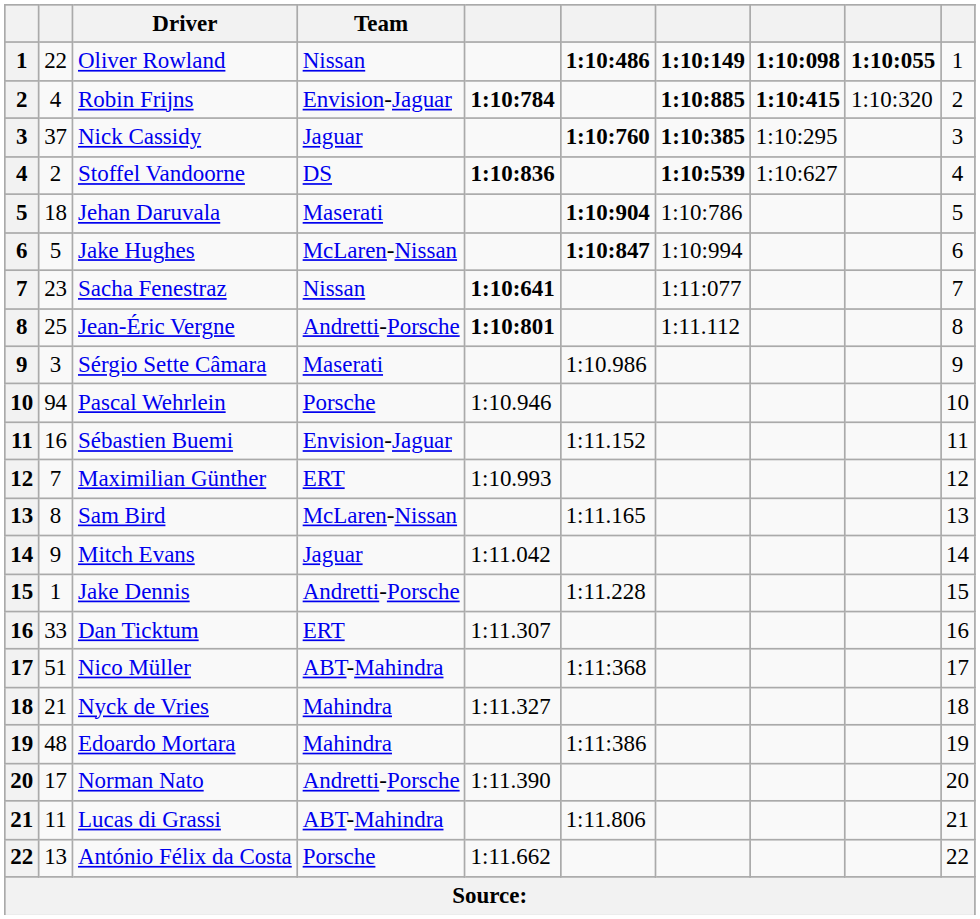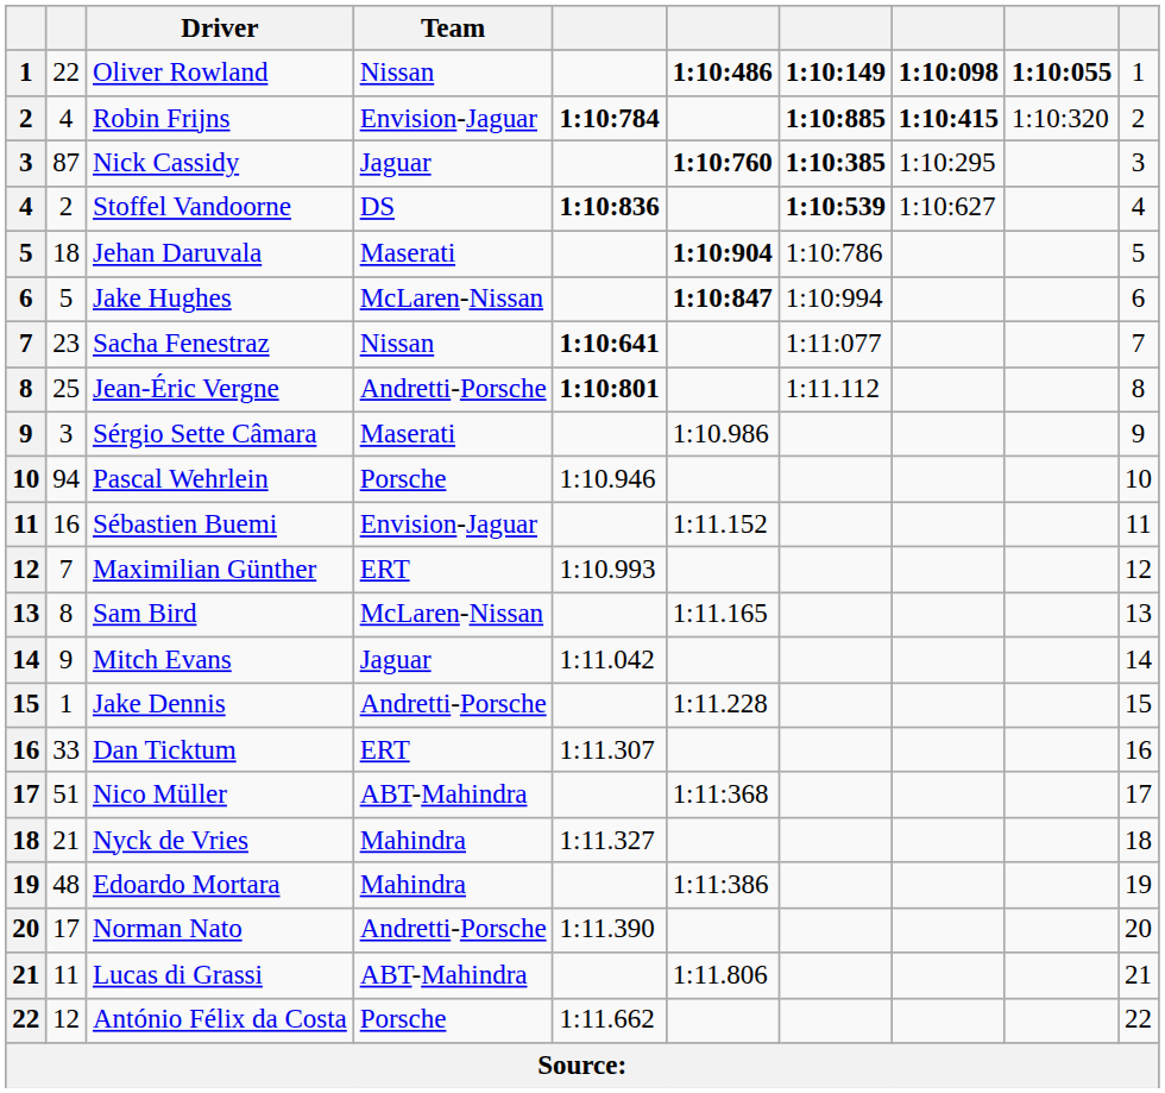Nick Cassidy | column 2: 37 -> 87
António Félix da Costa | column 2: 13 -> 12
